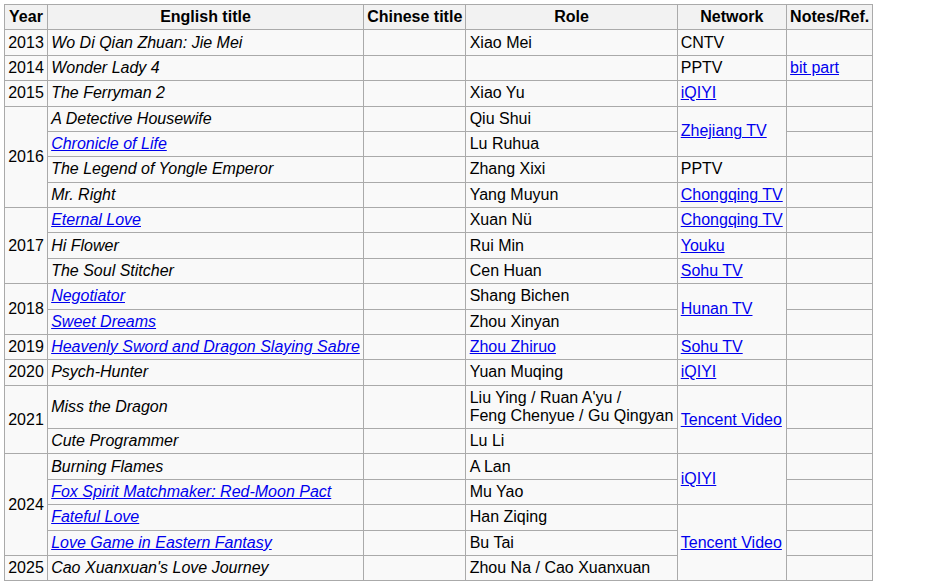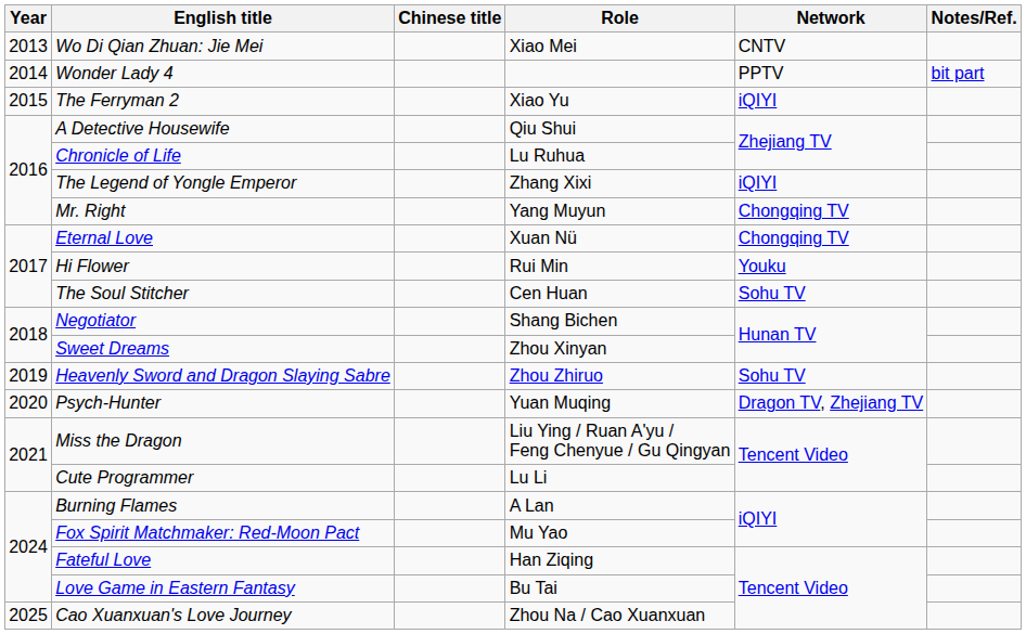The Legend of Yongle Emperor | Network: PPTV -> iQIYI
Psych-Hunter | Network: iQIYI -> Dragon TV, Zhejiang TV
